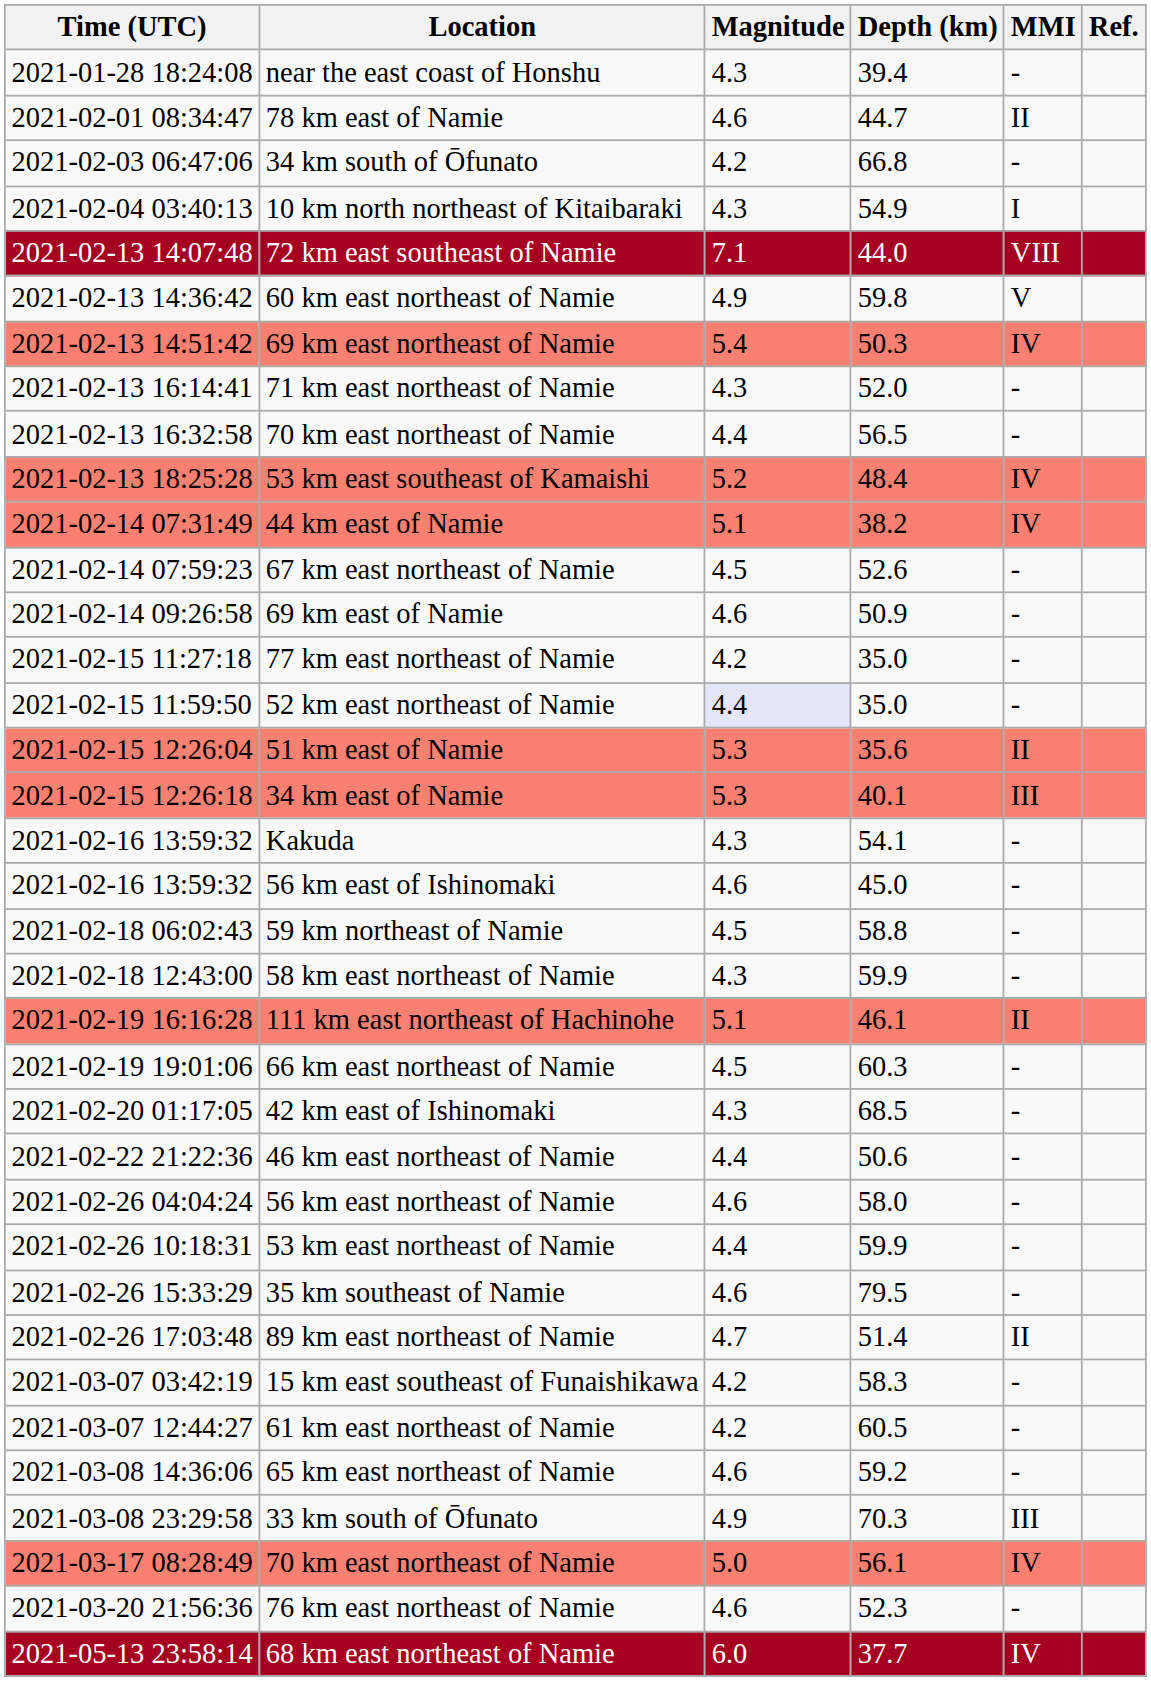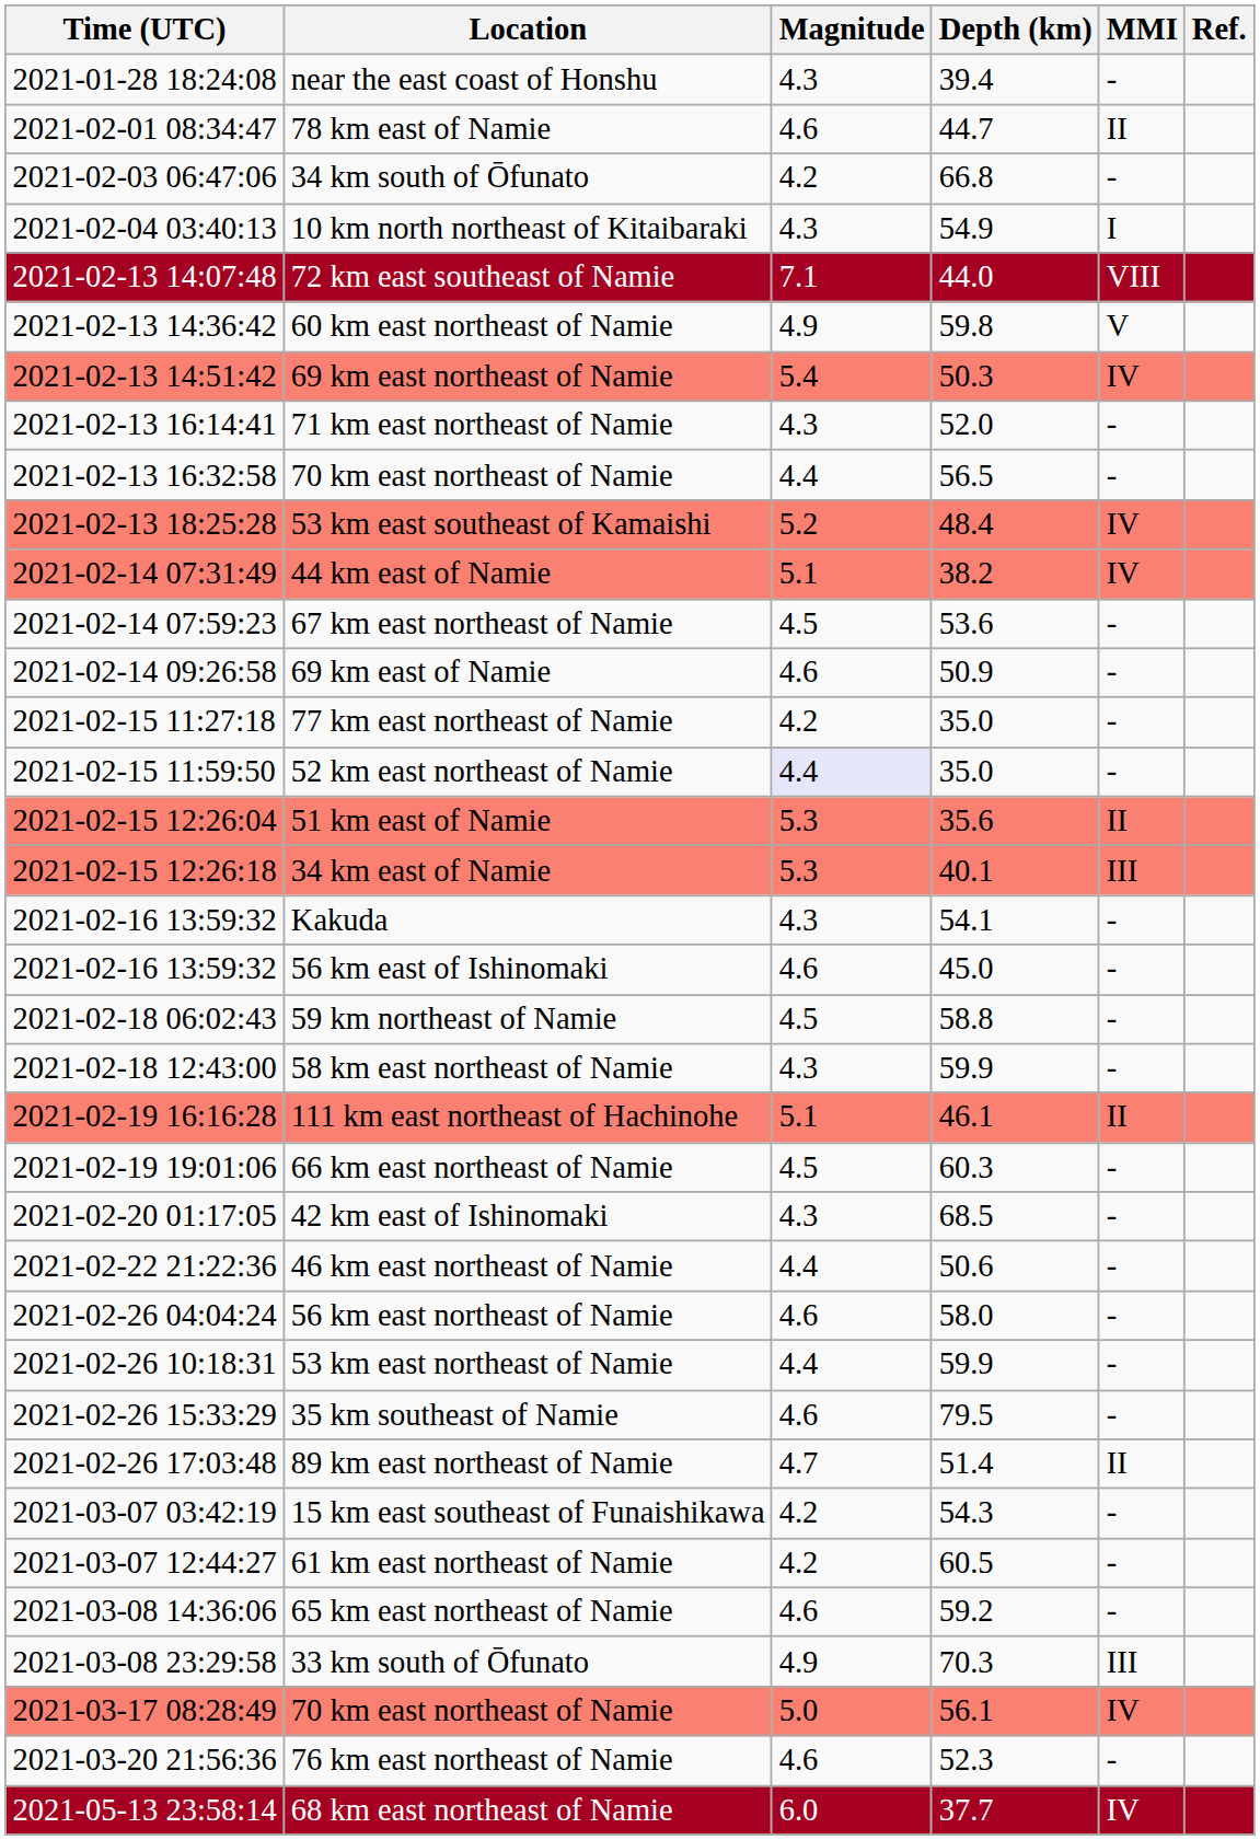67 km east northeast of Namie | Depth (km): 52.6 -> 53.6
15 km east southeast of Funaishikawa | Depth (km): 58.3 -> 54.3
